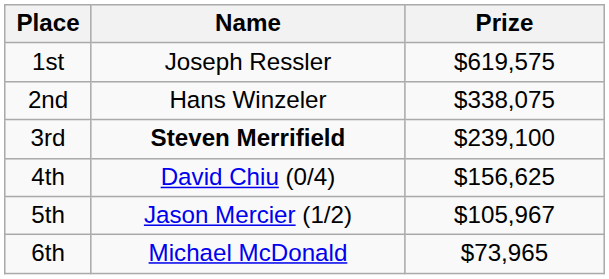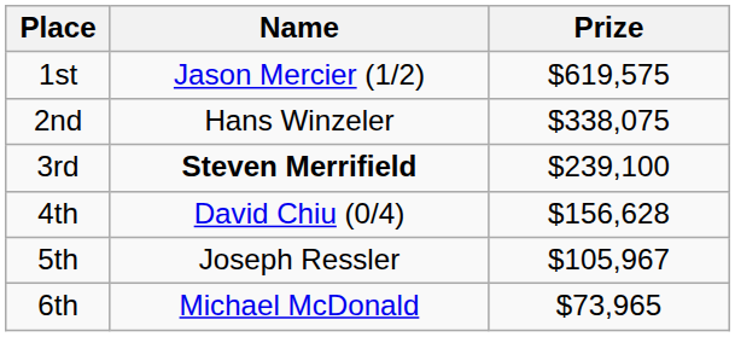1st | Name: Joseph Ressler -> Jason Mercier (1/2)
4th | Prize: $156,625 -> $156,628
5th | Name: Jason Mercier (1/2) -> Joseph Ressler
